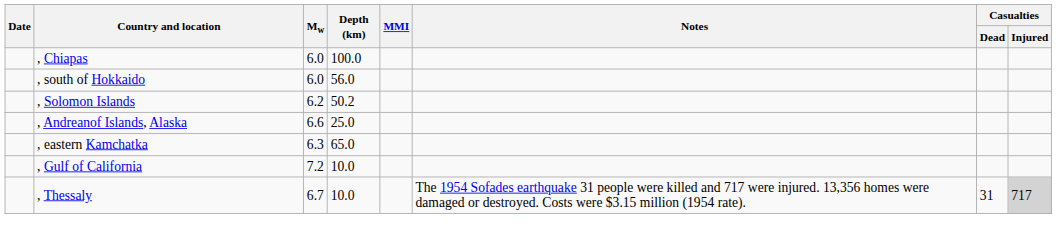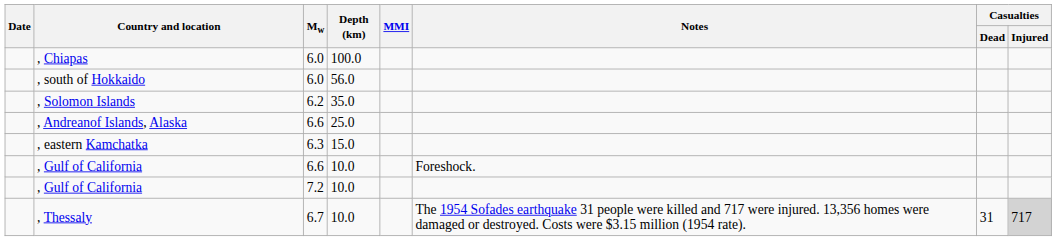, Solomon Islands | Depth (km): 50.2 -> 35.0
, eastern Kamchatka | Depth (km): 65.0 -> 15.0
+ row: , Gulf of California | 6.6 | 10.0 | Foreshock.
